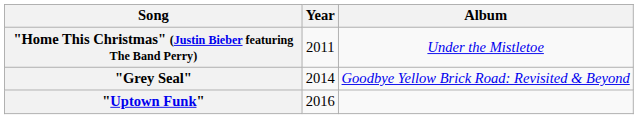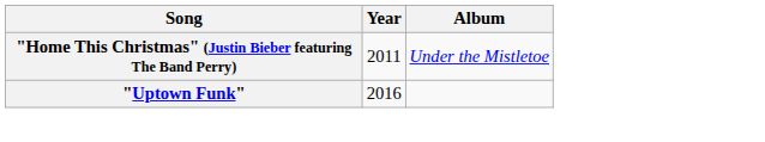- row: "Grey Seal" | 2014 | Goodbye Yellow Brick Road: Revisited & Beyond
